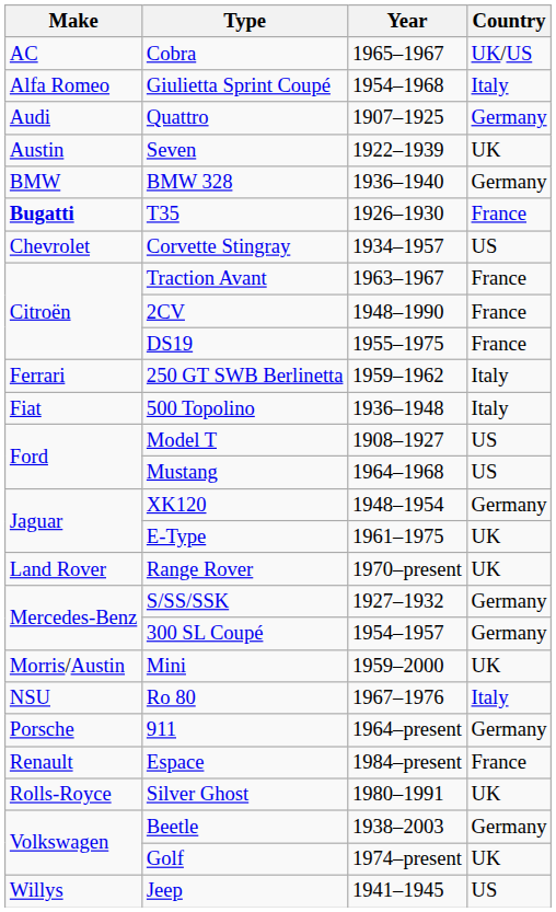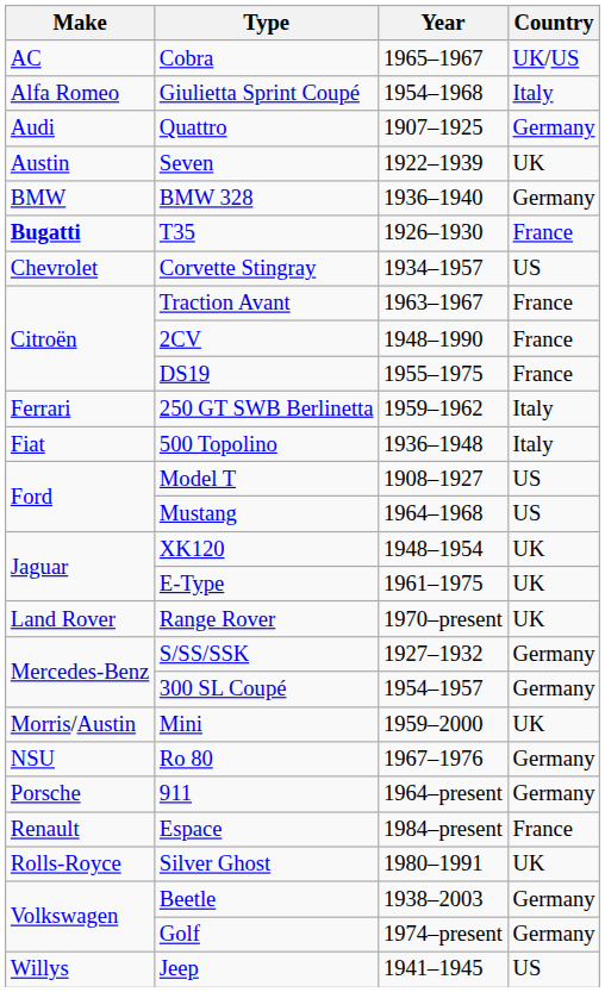XK120 | Country: Germany -> UK
Ro 80 | Country: Italy -> Germany
Golf | Country: UK -> Germany
